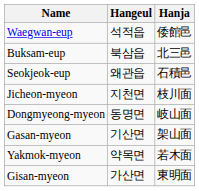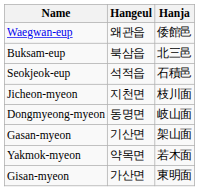Waegwan-eup | Hangeul: 석적읍 -> 왜관읍
Seokjeok-eup | Hangeul: 왜관읍 -> 석적읍
